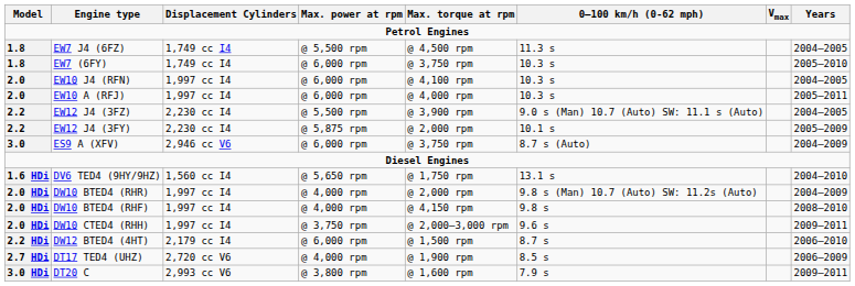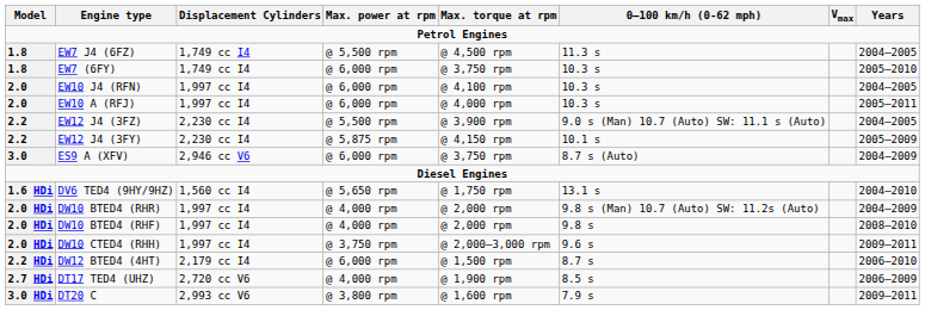EW12 J4 (3FY) | Max. torque at rpm: @ 2,000 rpm -> @ 4,150 rpm
DW10 BTED4 (RHF) | Max. torque at rpm: @ 4,150 rpm -> @ 2,000 rpm
